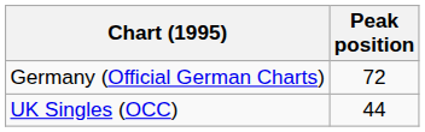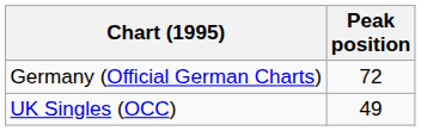UK Singles (OCC) | Peak position: 44 -> 49
